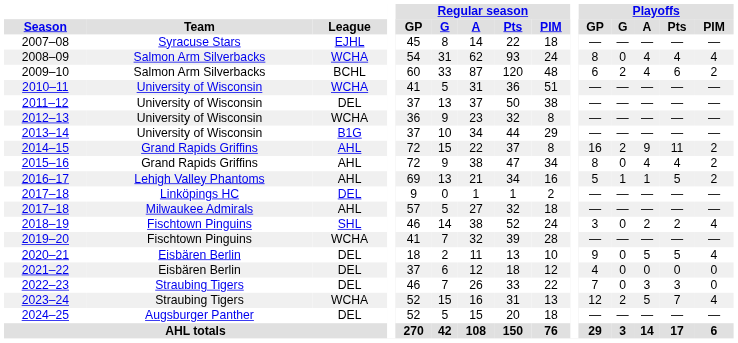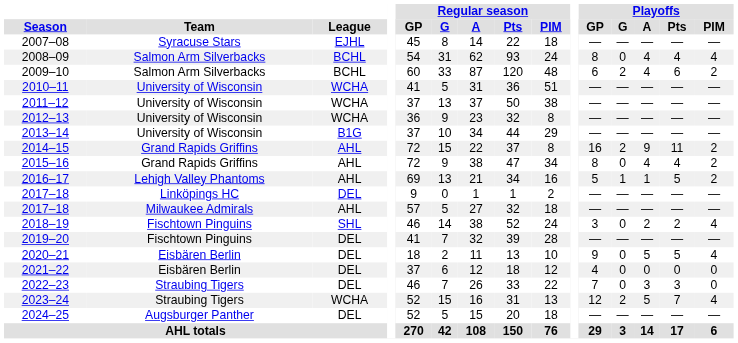2008–09 | League: WCHA -> BCHL
2011–12 | League: DEL -> WCHA
2019–20 | League: WCHA -> DEL
